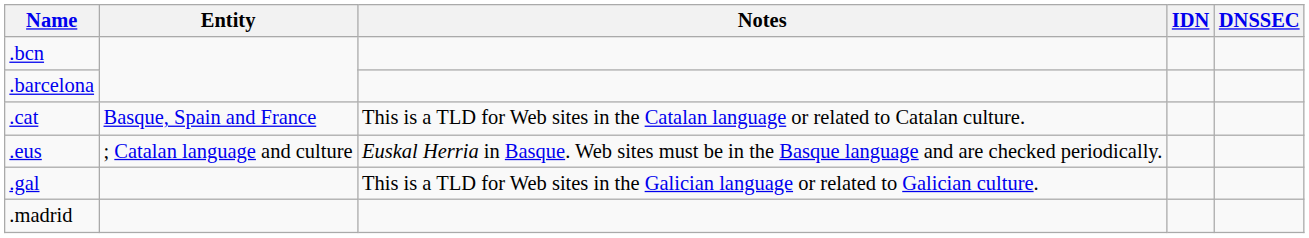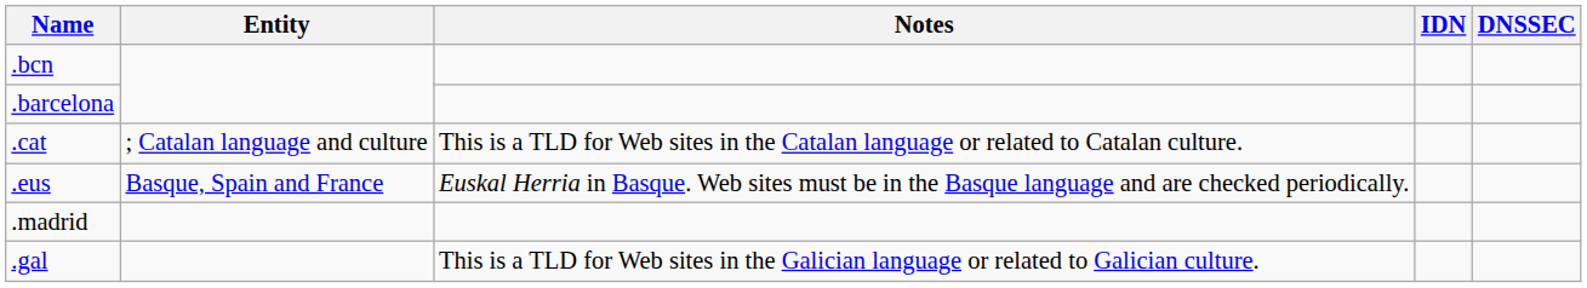.cat | Entity: Basque, Spain and France -> ; Catalan language and culture
.eus | Entity: ; Catalan language and culture -> Basque, Spain and France
rows swapped: .gal <-> .madrid
